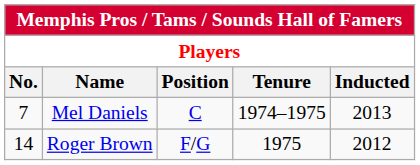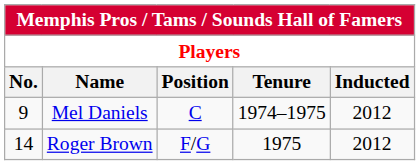Mel Daniels | No.: 7 -> 9
Mel Daniels | Inducted: 2013 -> 2012
